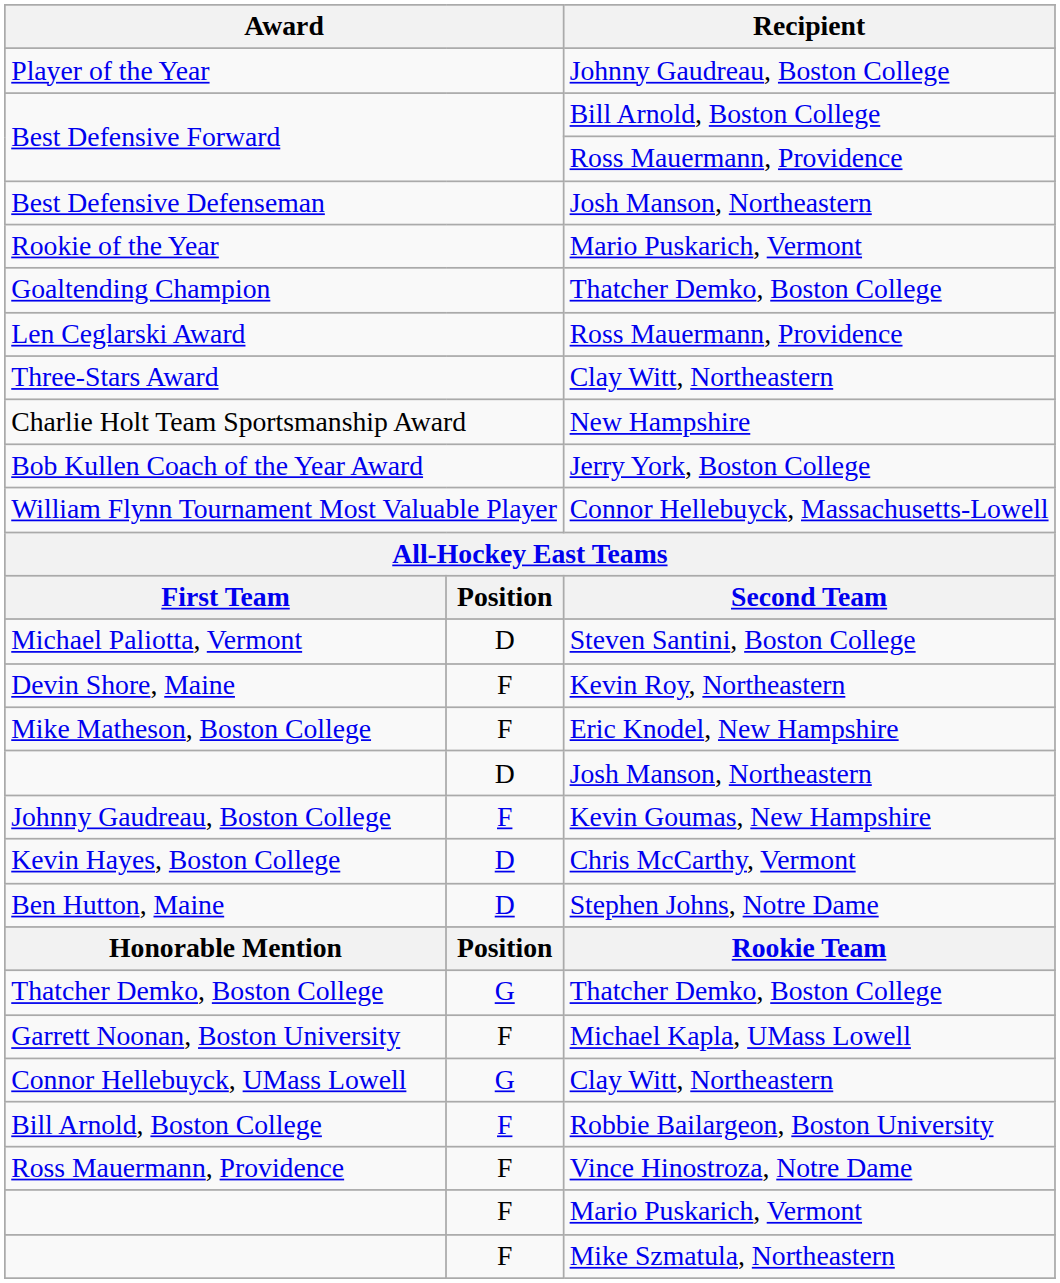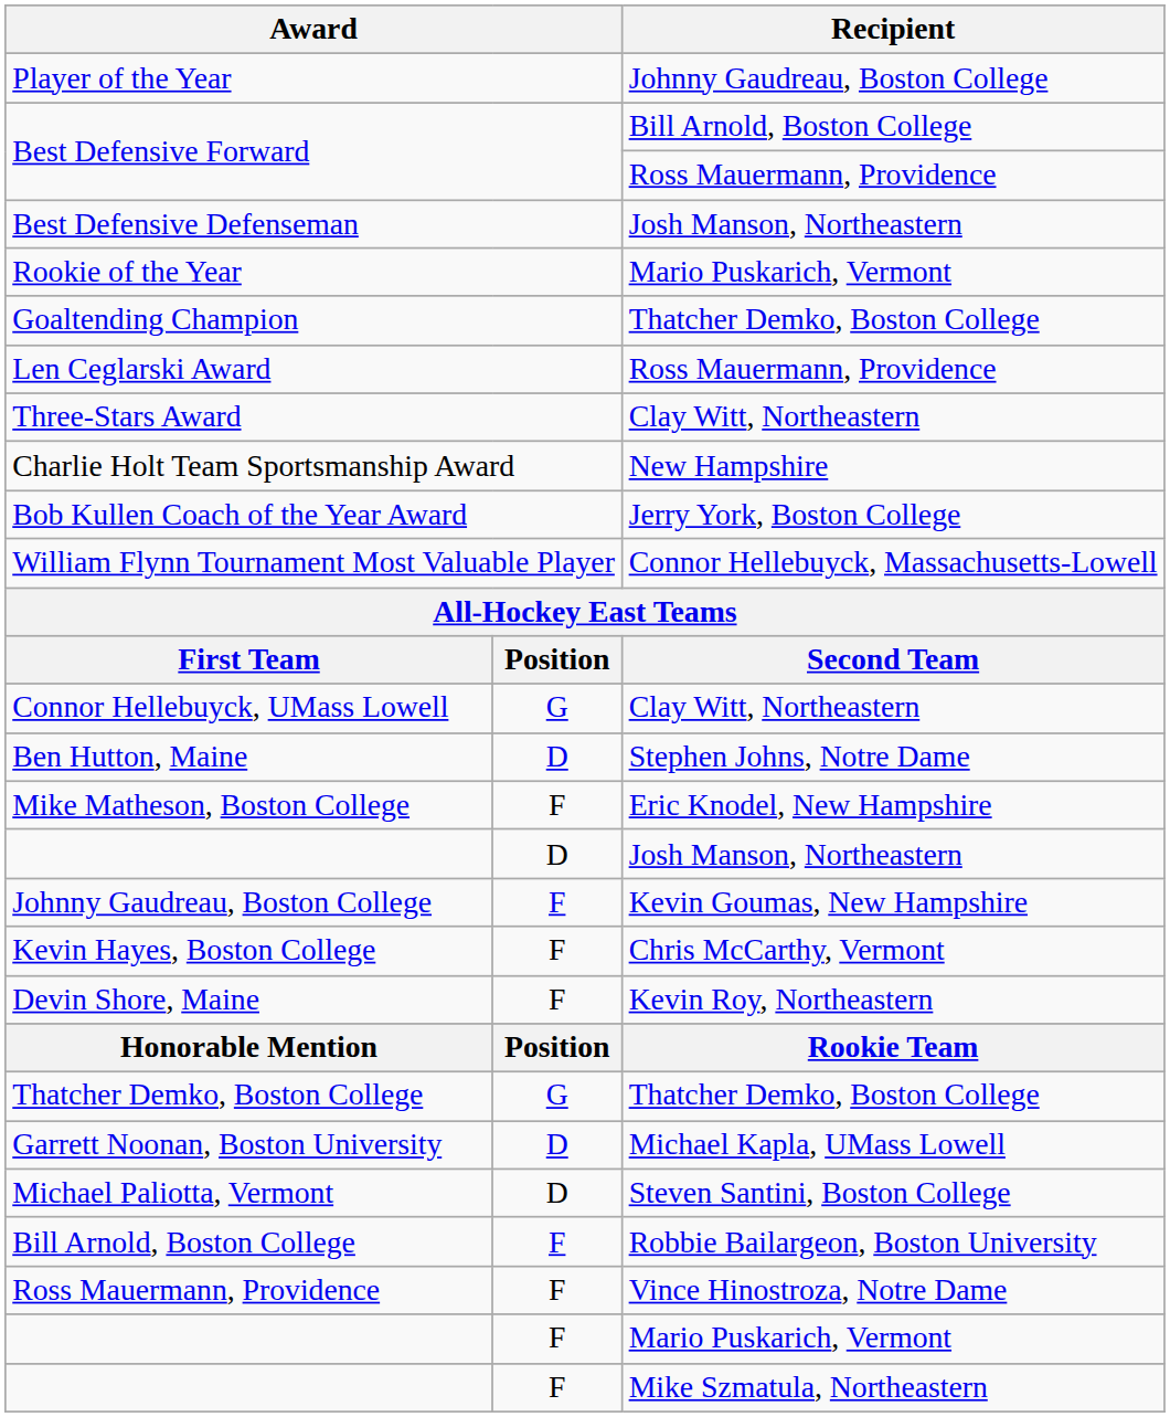rows swapped: Connor Hellebuyck, UMass Lowell <-> Michael Paliotta, Vermont
rows swapped: Ben Hutton, Maine <-> Devin Shore, Maine
Kevin Hayes, Boston College | column 2: D -> F
Garrett Noonan, Boston University | column 2: F -> D
